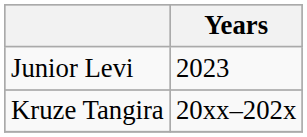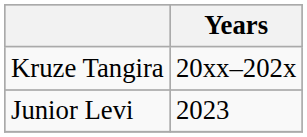rows swapped: Kruze Tangira <-> Junior Levi
